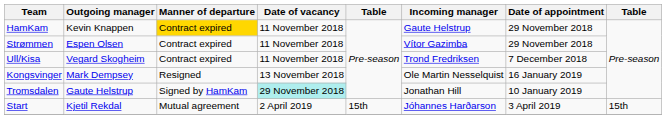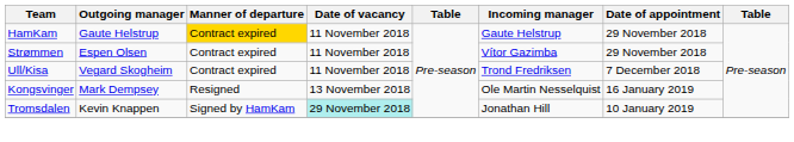HamKam | Outgoing manager: Kevin Knappen -> Gaute Helstrup
Tromsdalen | Outgoing manager: Gaute Helstrup -> Kevin Knappen
- row: Start | Kjetil Rekdal | Mutual agreement | 2 April 2019 | 15th | Jóhannes Harðarson | 3 April 2019 | 15th
